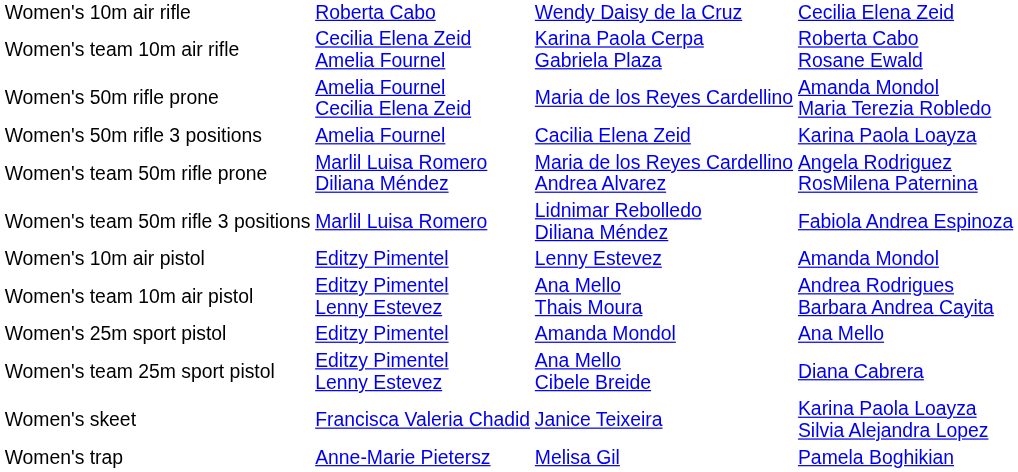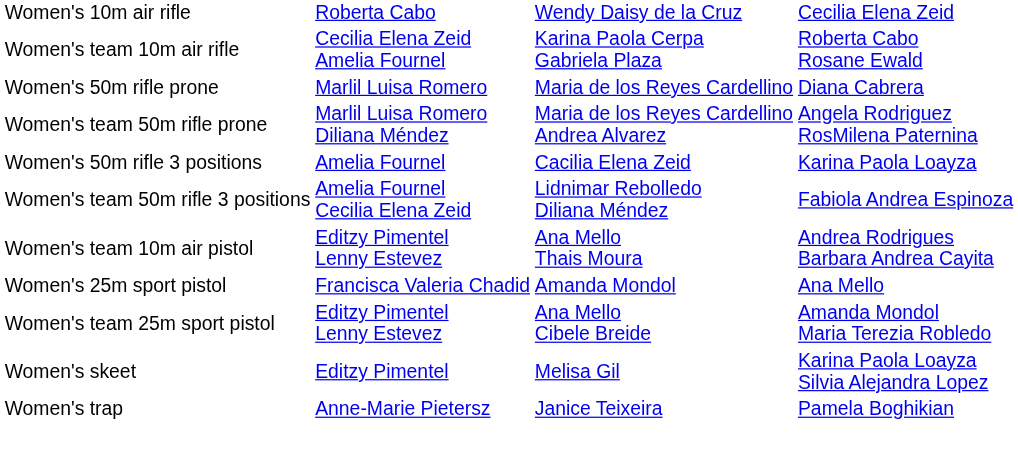Women's 50m rifle prone | column 2: Amelia Fournel Cecilia Elena Zeid -> Marlil Luisa Romero
Women's 50m rifle prone | column 4: Amanda Mondol Maria Terezia Robledo -> Diana Cabrera
rows swapped: Women's team 50m rifle prone <-> Women's 50m rifle 3 positions
Women's team 50m rifle 3 positions | column 2: Marlil Luisa Romero -> Amelia Fournel Cecilia Elena Zeid
- row: Women's 10m air pistol | Editzy Pimentel | Lenny Estevez | Amanda Mondol
Women's 25m sport pistol | column 2: Editzy Pimentel -> Francisca Valeria Chadid
Women's team 25m sport pistol | column 4: Diana Cabrera -> Amanda Mondol Maria Terezia Robledo
Women's skeet | column 2: Francisca Valeria Chadid -> Editzy Pimentel
Women's skeet | column 3: Janice Teixeira -> Melisa Gil
Women's trap | column 3: Melisa Gil -> Janice Teixeira
